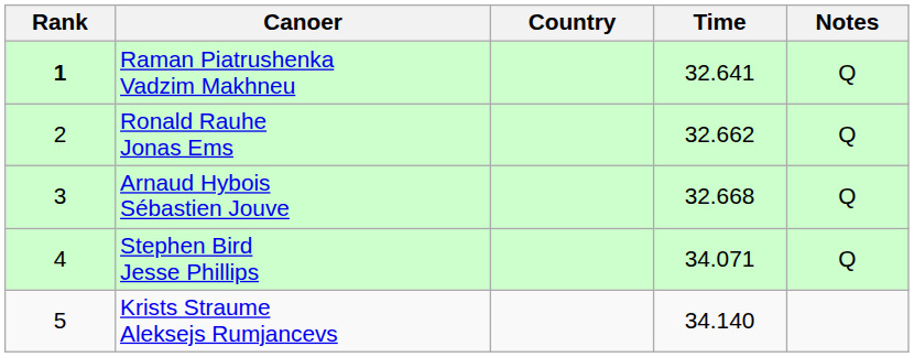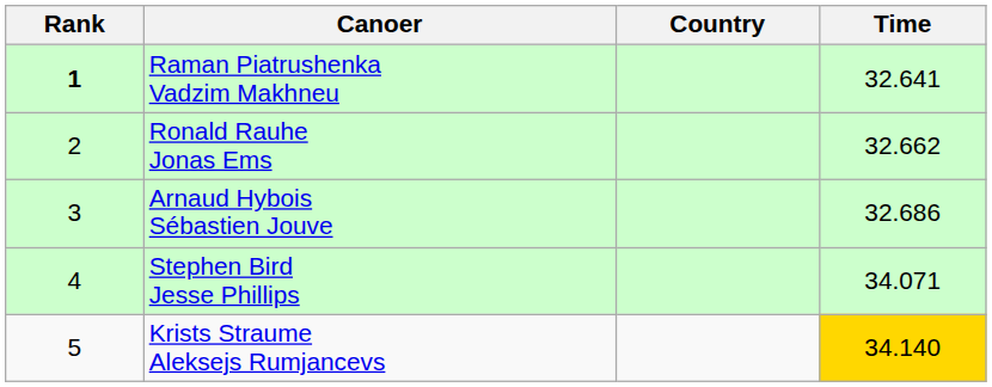- column: Notes | Q | Q | Q | Q
Arnaud Hybois Sébastien Jouve | Time: 32.668 -> 32.686
Krists Straume Aleksejs Rumjancevs | Time: no background -> gold background
